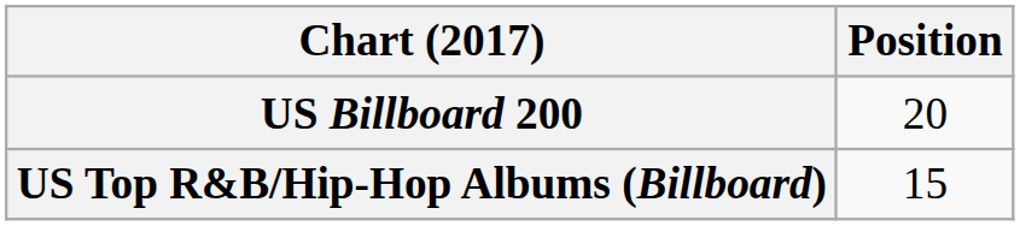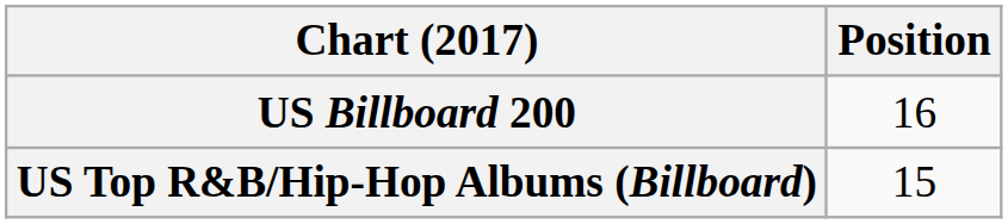US Billboard 200 | Position: 20 -> 16
